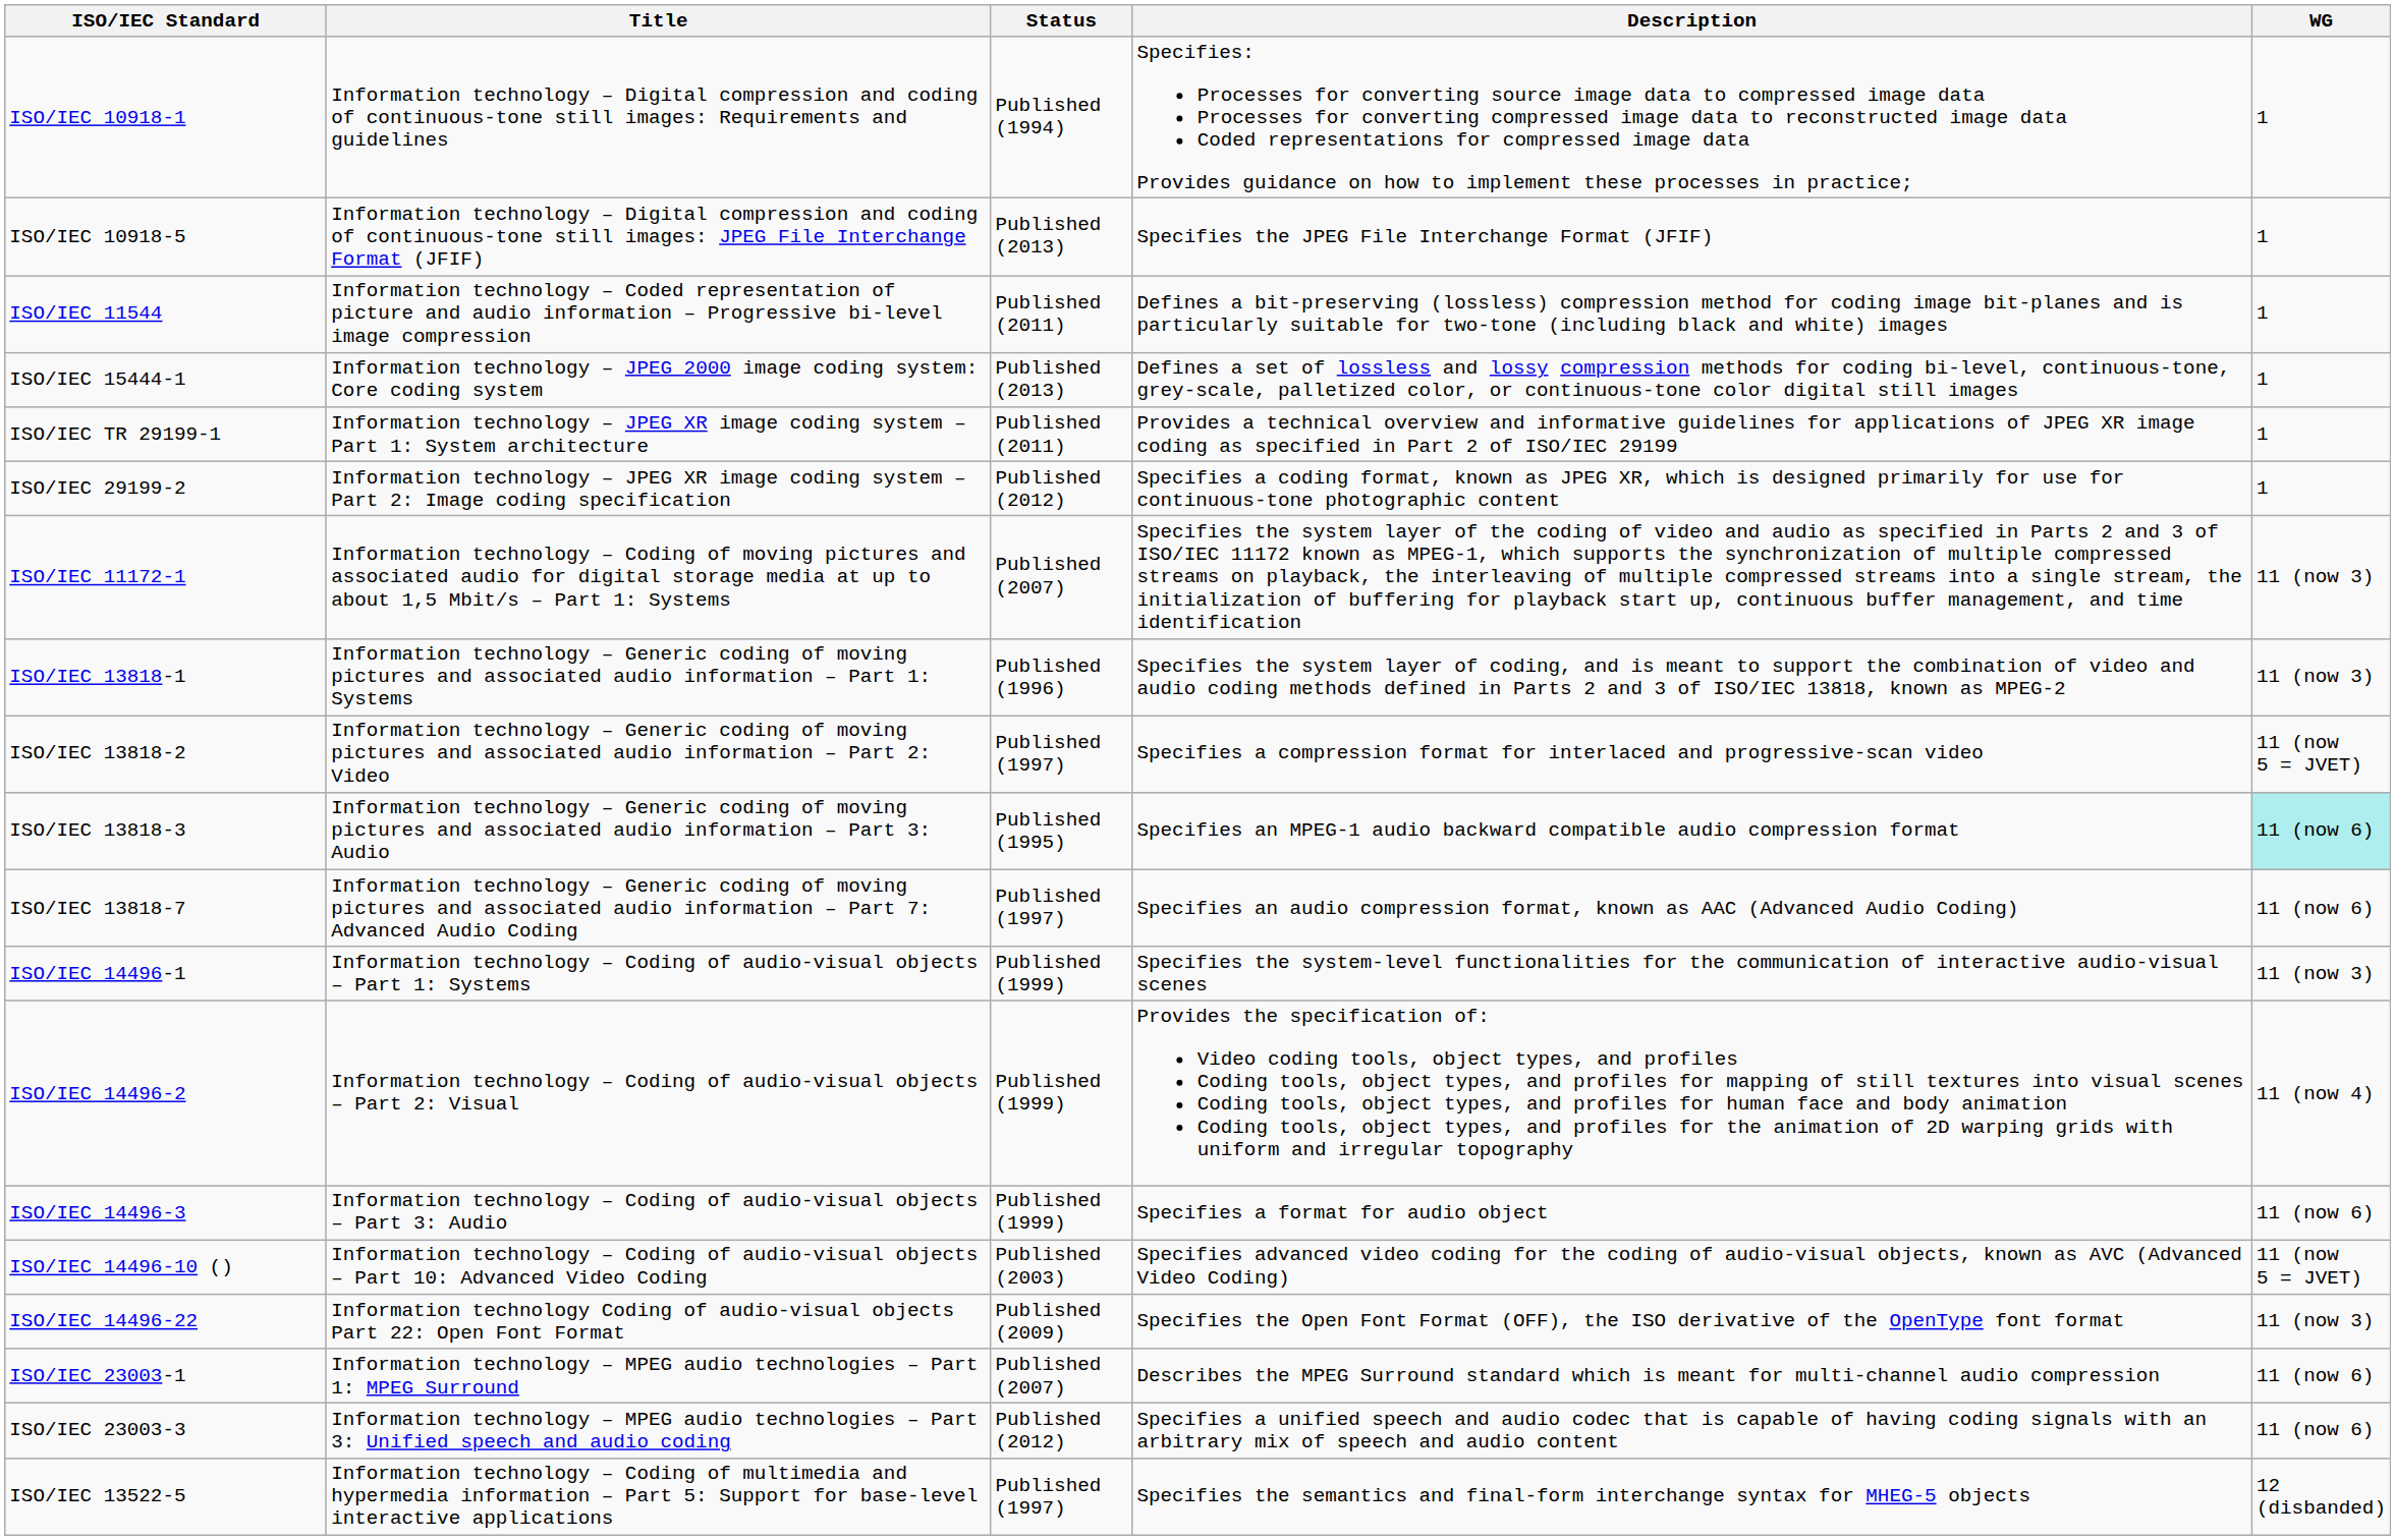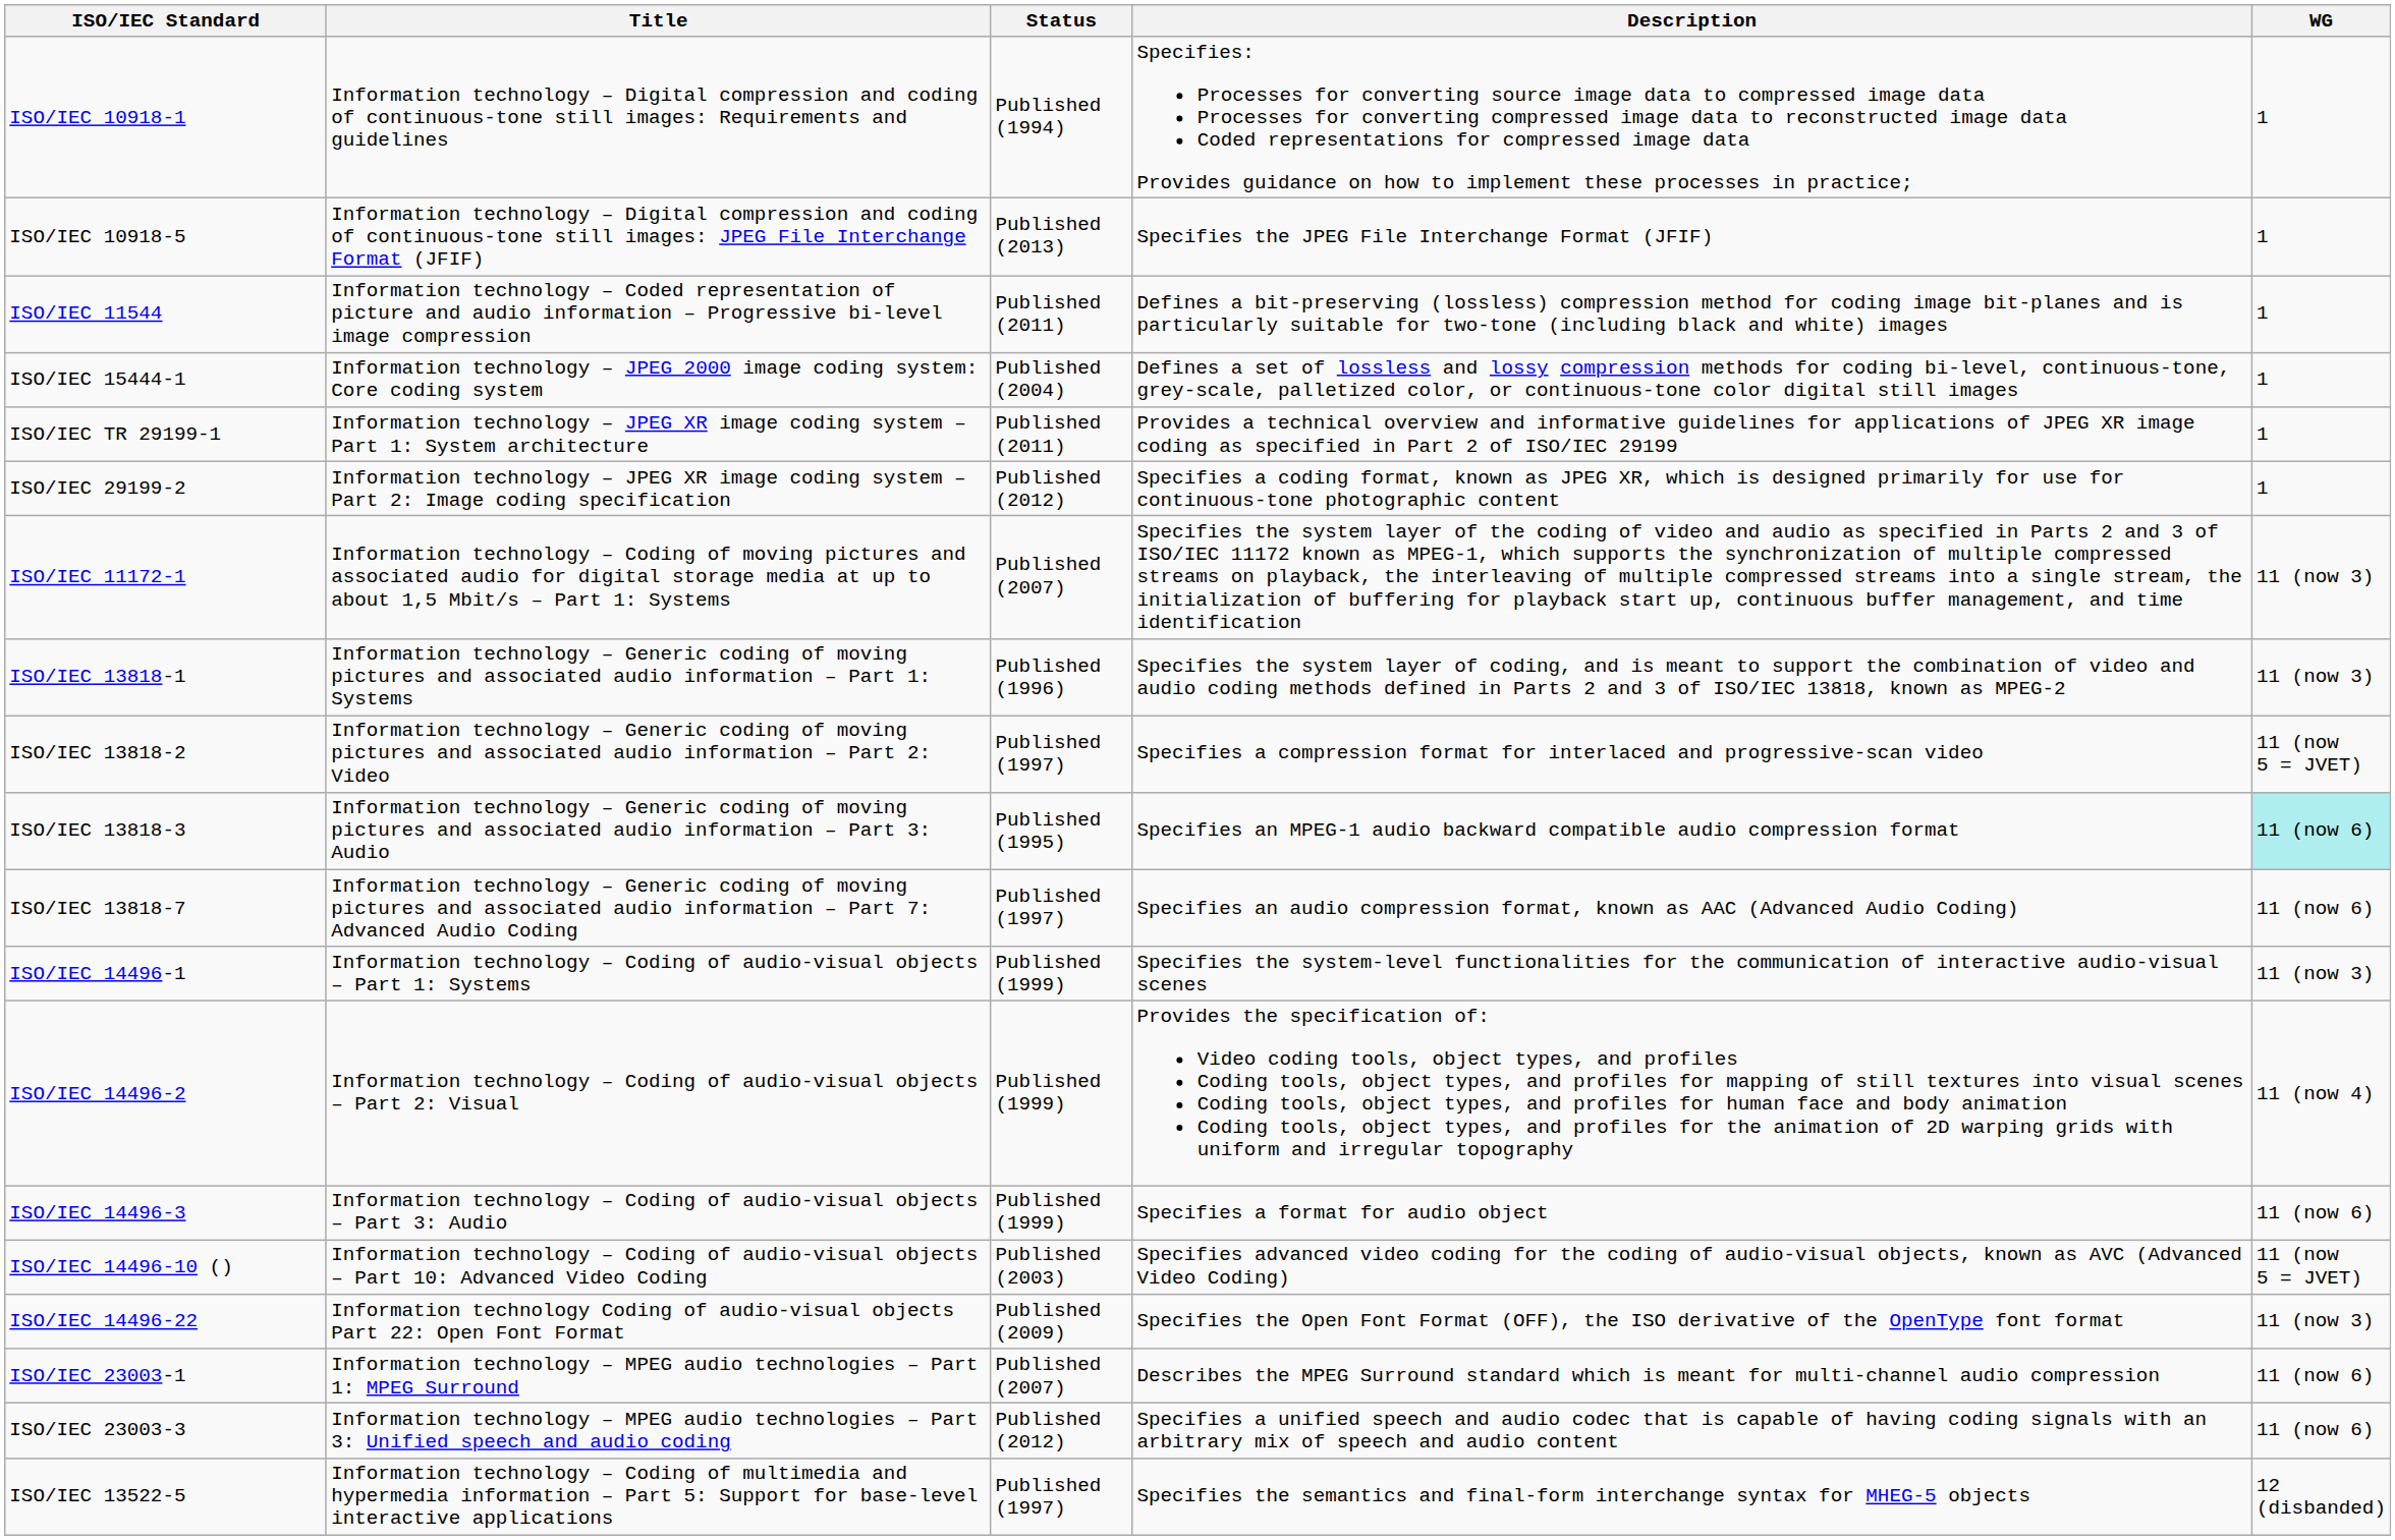ISO/IEC 15444-1 | Status: Published (2013) -> Published (2004)
